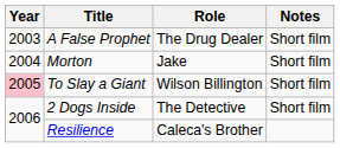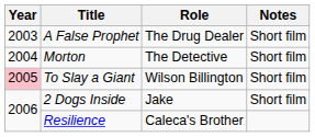Morton | Role: Jake -> The Detective
2 Dogs Inside | Role: The Detective -> Jake
